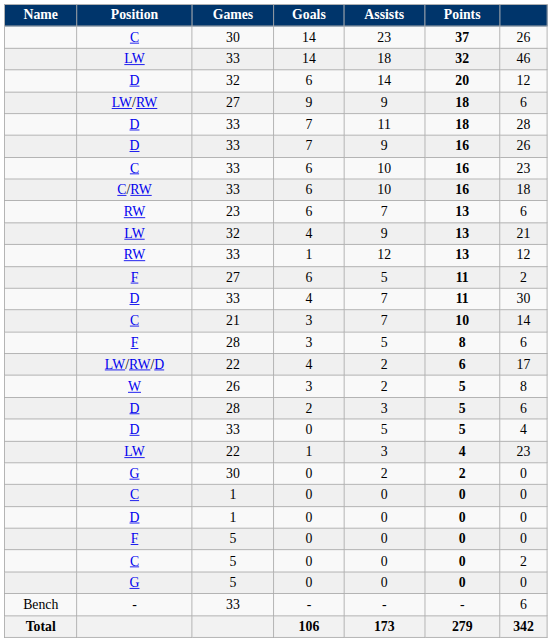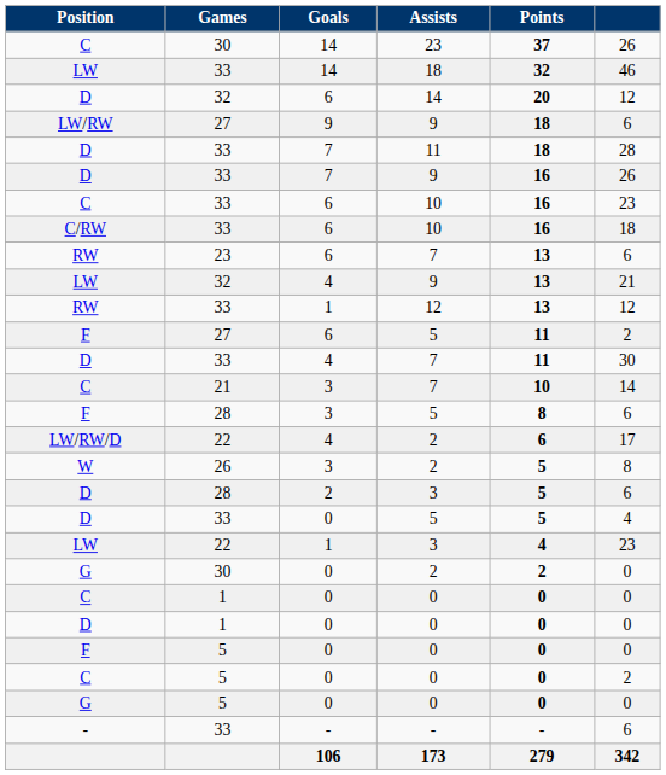- column: Name | Bench | Total
